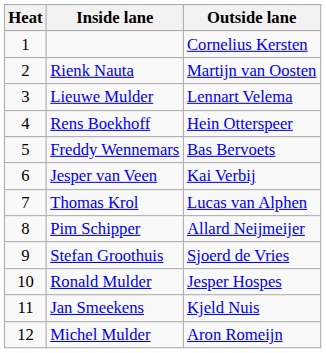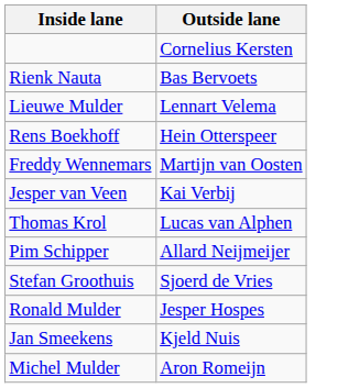- column: Heat | 1 | 2 | 3 | 4 | 5 | 6 | 7 | 8 | 9 | 10 | 11 | 12
Rienk Nauta | Outside lane: Martijn van Oosten -> Bas Bervoets
Freddy Wennemars | Outside lane: Bas Bervoets -> Martijn van Oosten
